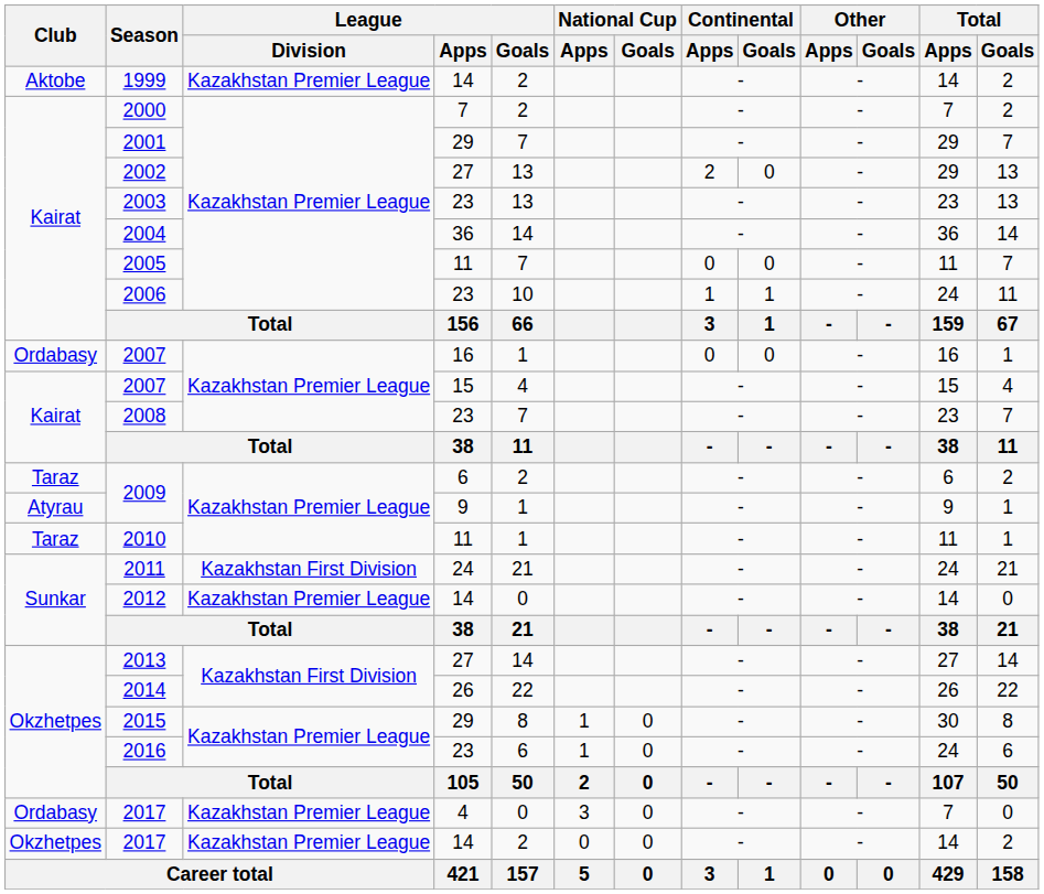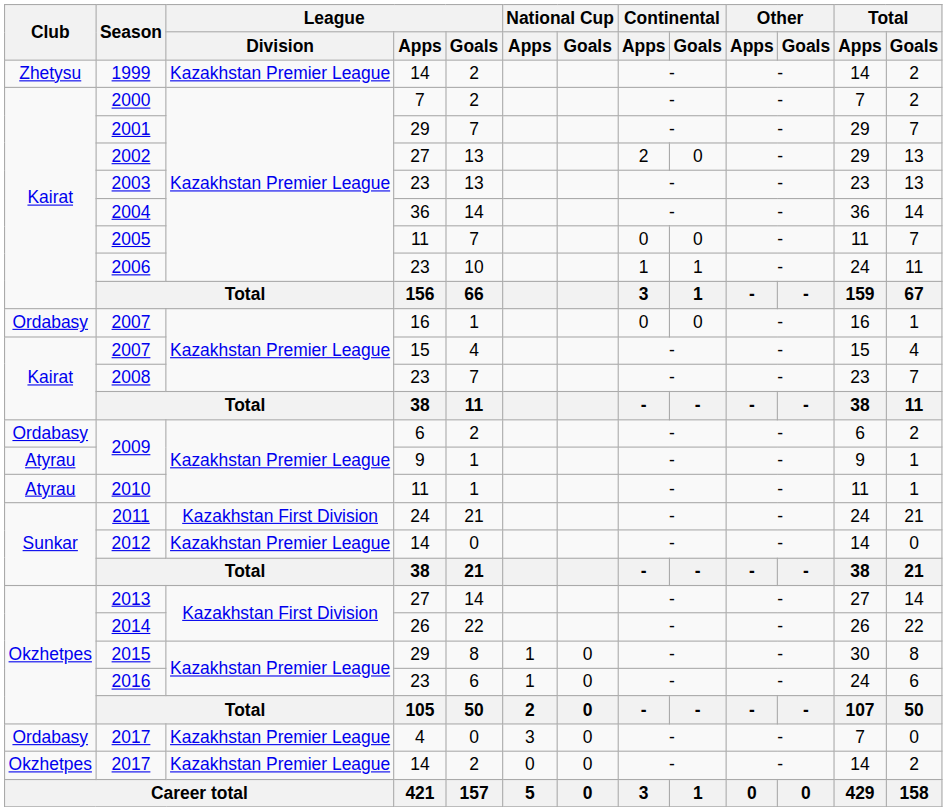1999 | Club: Aktobe -> Zhetysu
2009 / 6 | Club: Taraz -> Ordabasy
2010 | Club: Taraz -> Atyrau
